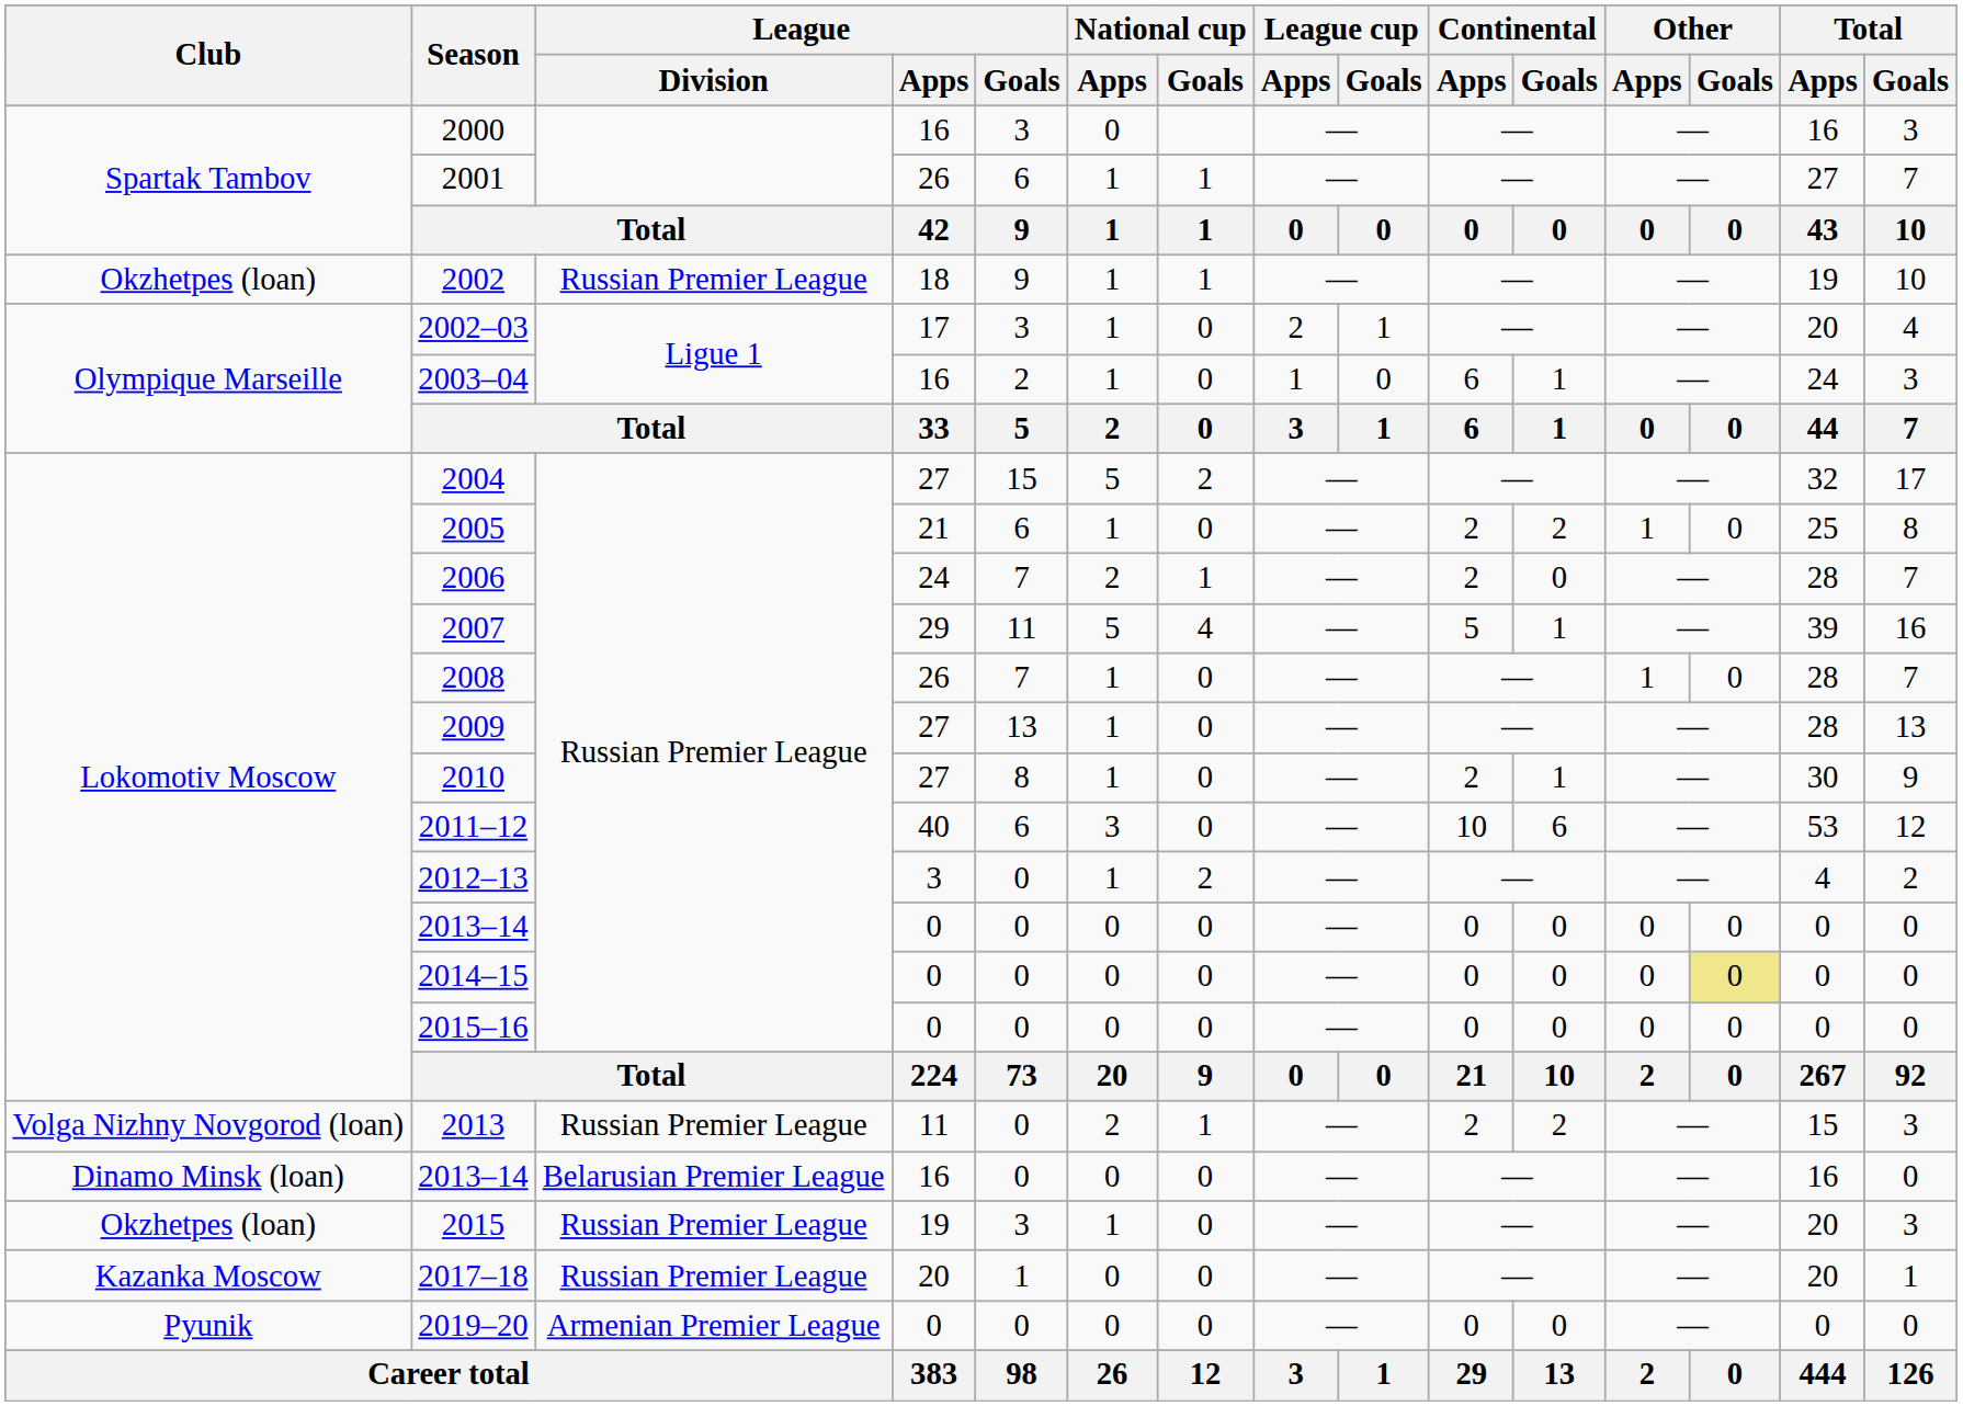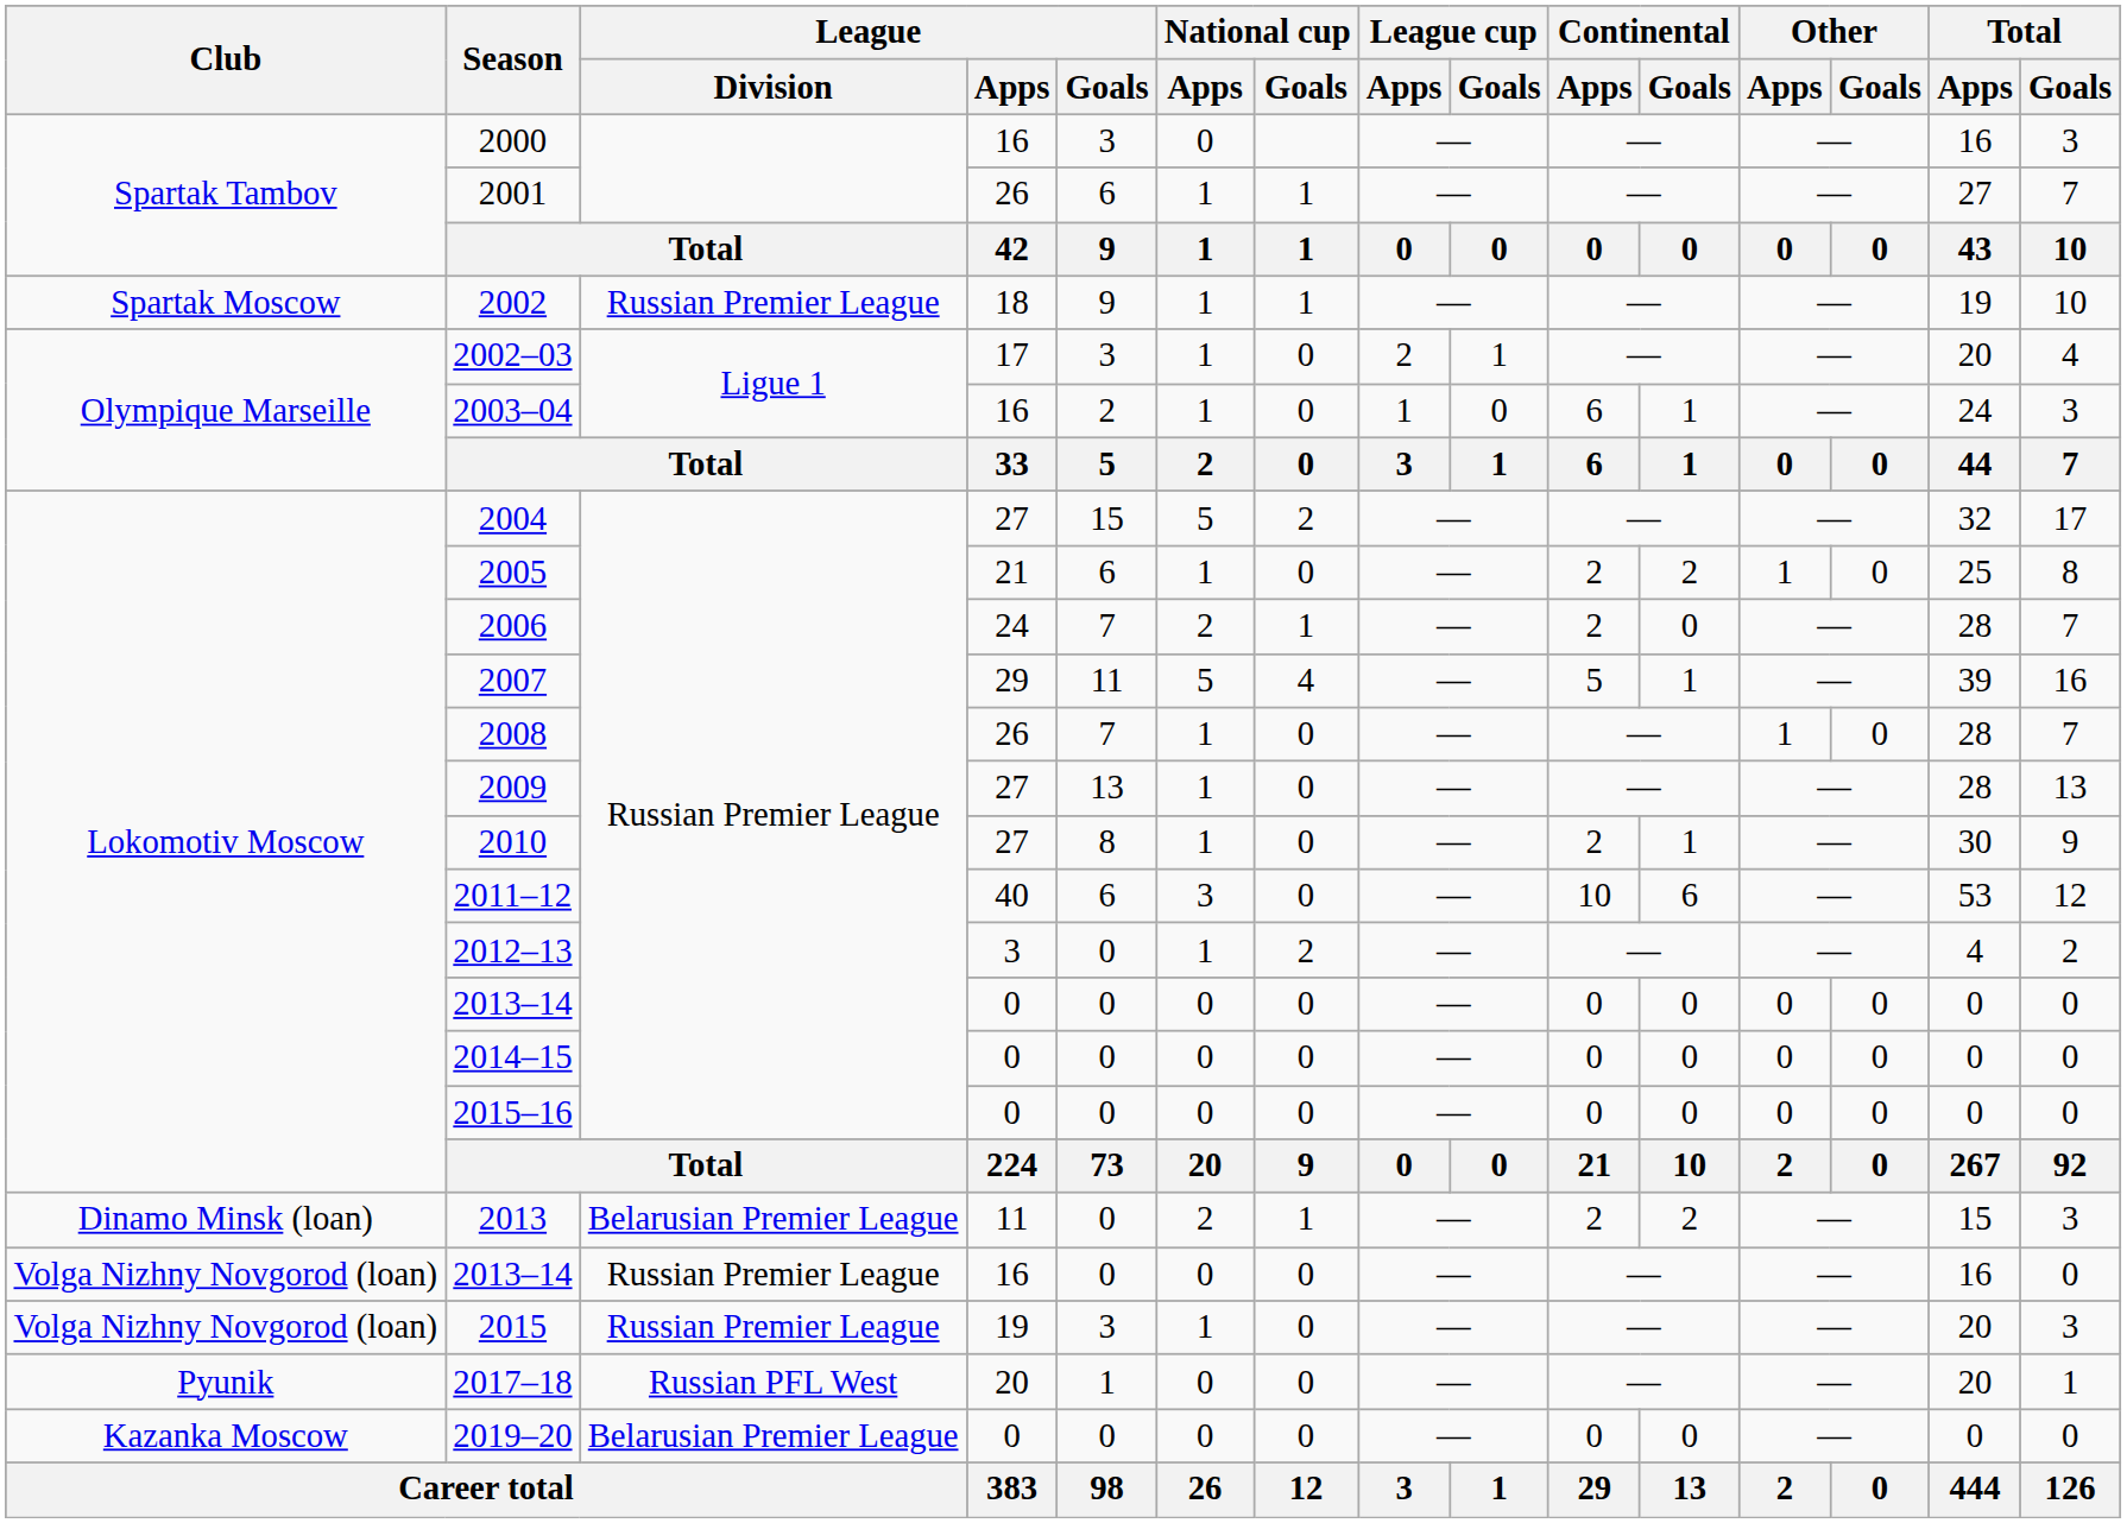2002 | Club: Okzhetpes (loan) -> Spartak Moscow
2014–15 | Other / Goals: khaki background -> no background
2013 | Club: Volga Nizhny Novgorod (loan) -> Dinamo Minsk (loan)
2013 | League / Division: Russian Premier League -> Belarusian Premier League
2013–14 / 16 | Club: Dinamo Minsk (loan) -> Volga Nizhny Novgorod (loan)
2013–14 / 16 | League / Division: Belarusian Premier League -> Russian Premier League
2015 | Club: Okzhetpes (loan) -> Volga Nizhny Novgorod (loan)
2017–18 | Club: Kazanka Moscow -> Pyunik
2017–18 | League / Division: Russian Premier League -> Russian PFL West
2019–20 | Club: Pyunik -> Kazanka Moscow
2019–20 | League / Division: Armenian Premier League -> Belarusian Premier League
